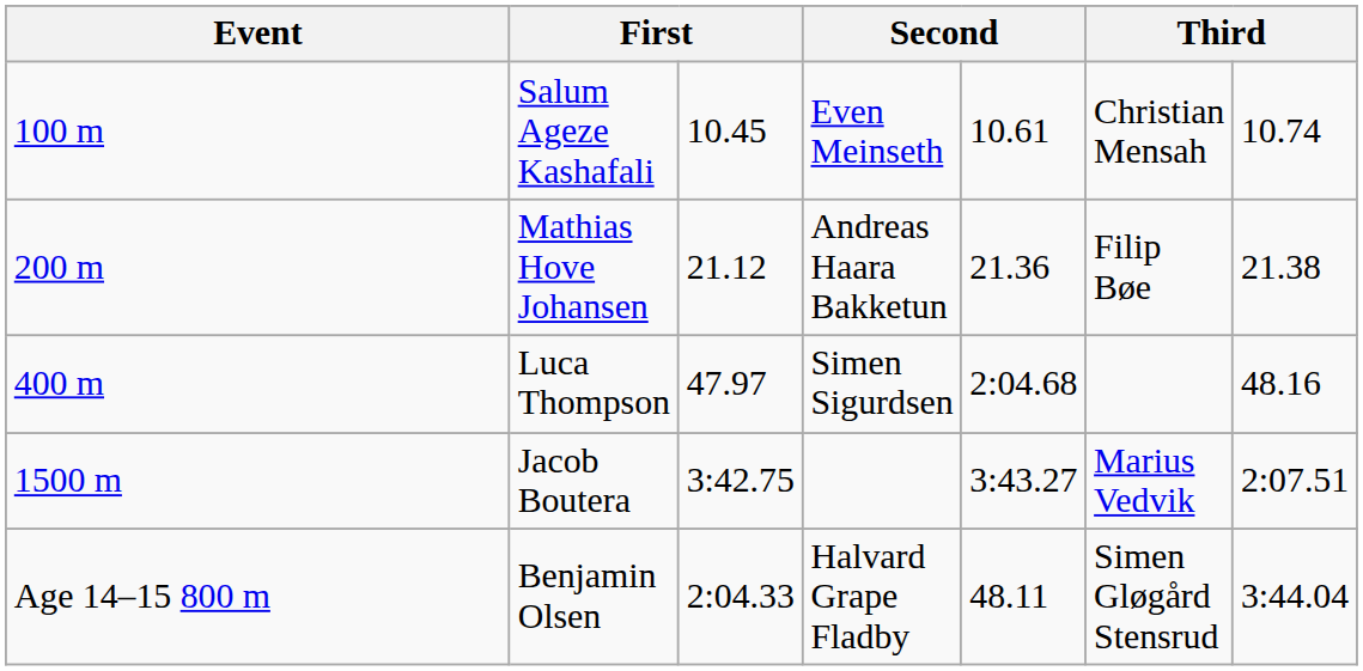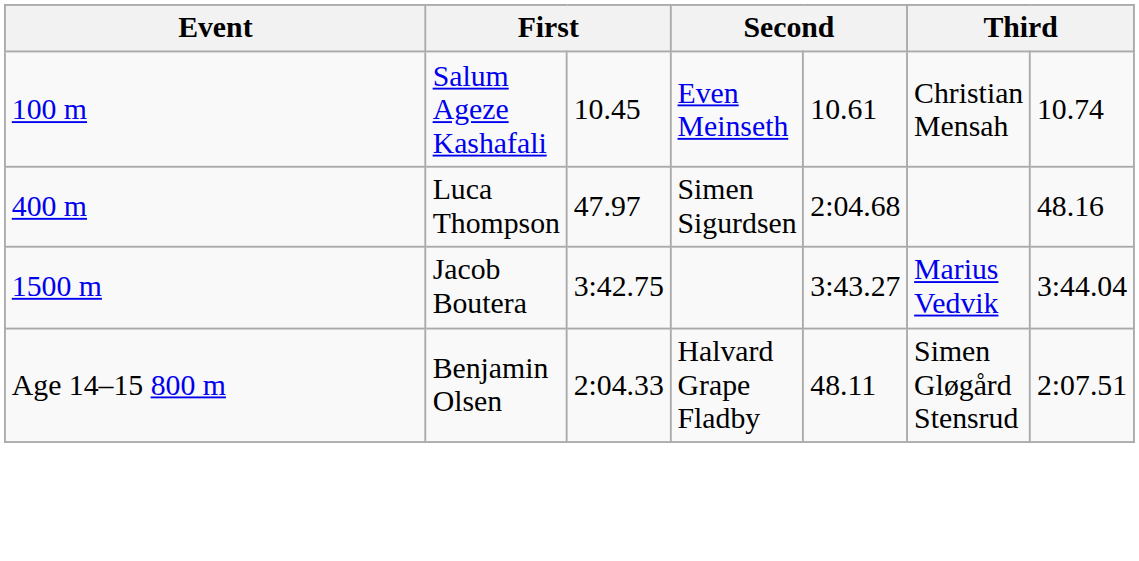- row: 200 m | Mathias Hove Johansen | 21.12 | Andreas Haara Bakketun | 21.36 | Filip Bøe | 21.38
Jacob Boutera | column 7: 2:07.51 -> 3:44.04
Benjamin Olsen | column 7: 3:44.04 -> 2:07.51
